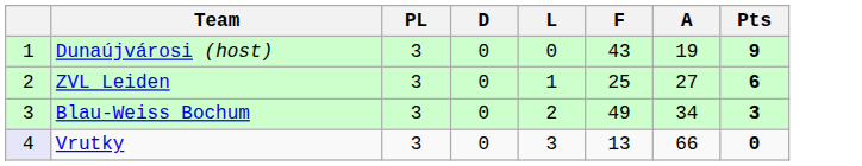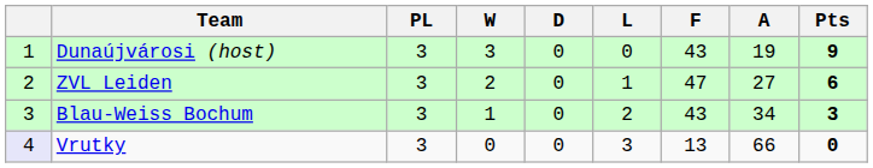+ column: W | 3 | 2 | 1 | 0
ZVL Leiden | F: 25 -> 47
Blau-Weiss Bochum | F: 49 -> 43
